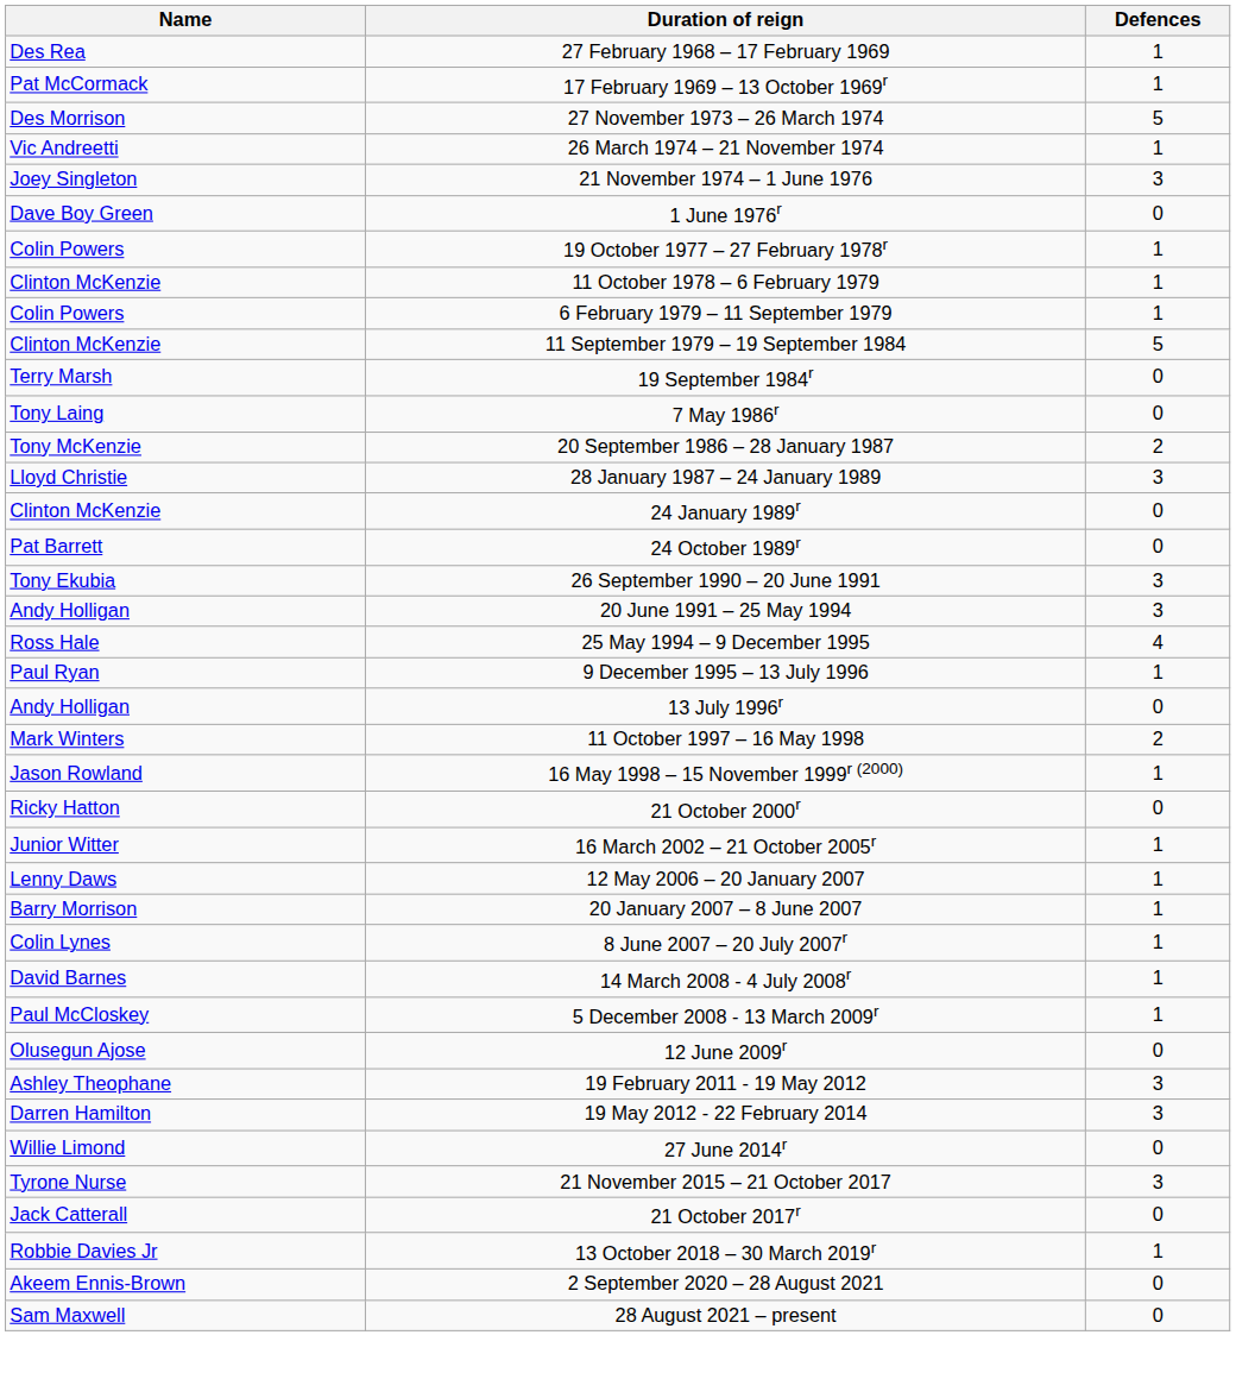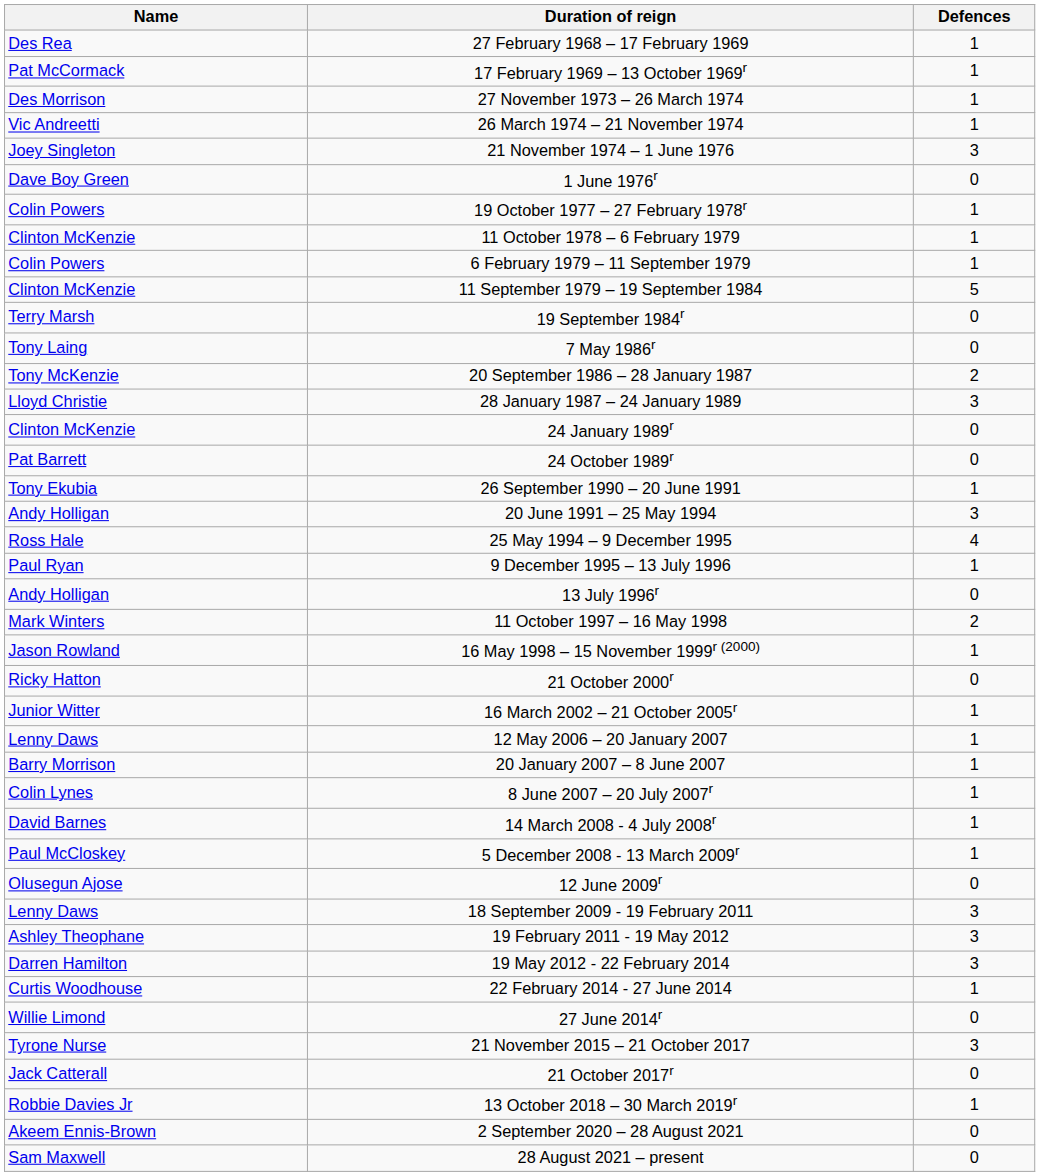27 November 1973 – 26 March 1974 | Defences: 5 -> 1
26 September 1990 – 20 June 1991 | Defences: 3 -> 1
+ row: Lenny Daws | 18 September 2009 - 19 February 2011 | 3
+ row: Curtis Woodhouse | 22 February 2014 - 27 June 2014 | 1
